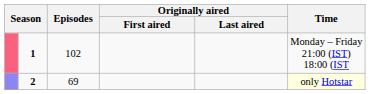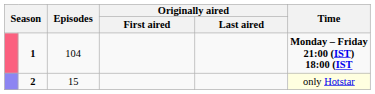1 | Episodes: 102 -> 104
1 | Time: normal -> bold
2 | Episodes: 69 -> 15
